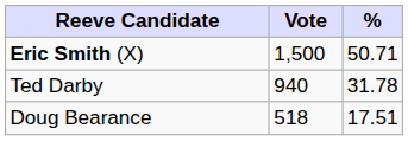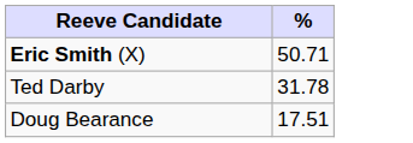- column: Vote | 1,500 | 940 | 518
